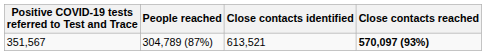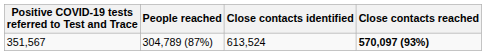351,567 | Close contacts identified: 613,521 -> 613,524
